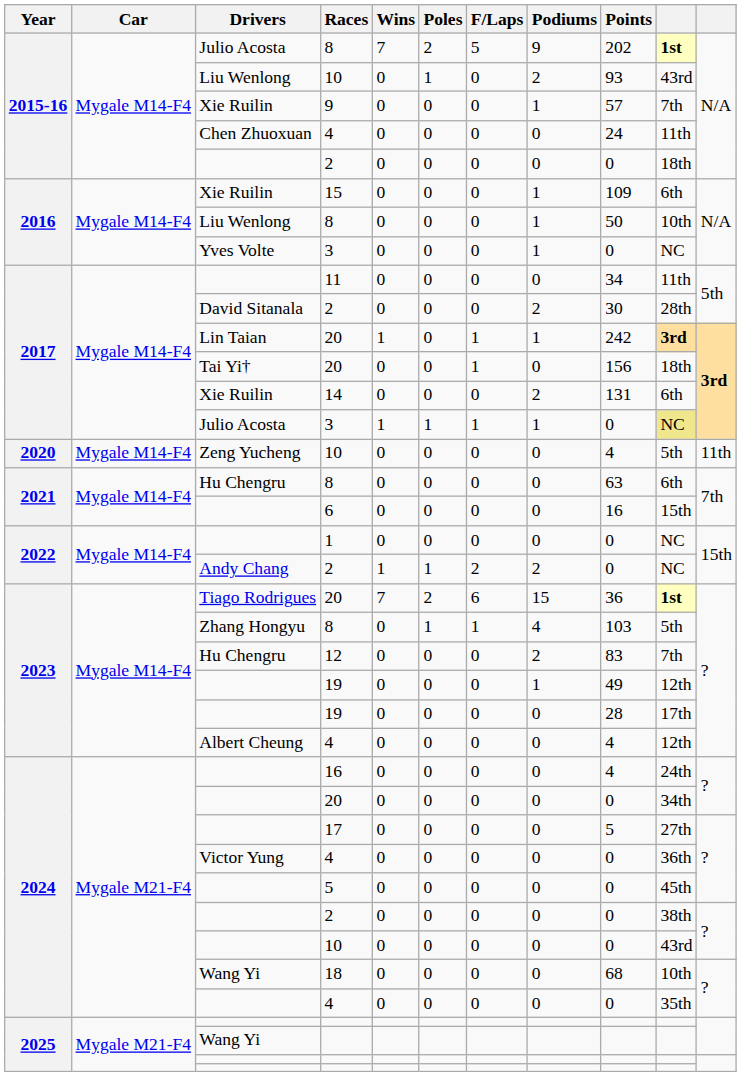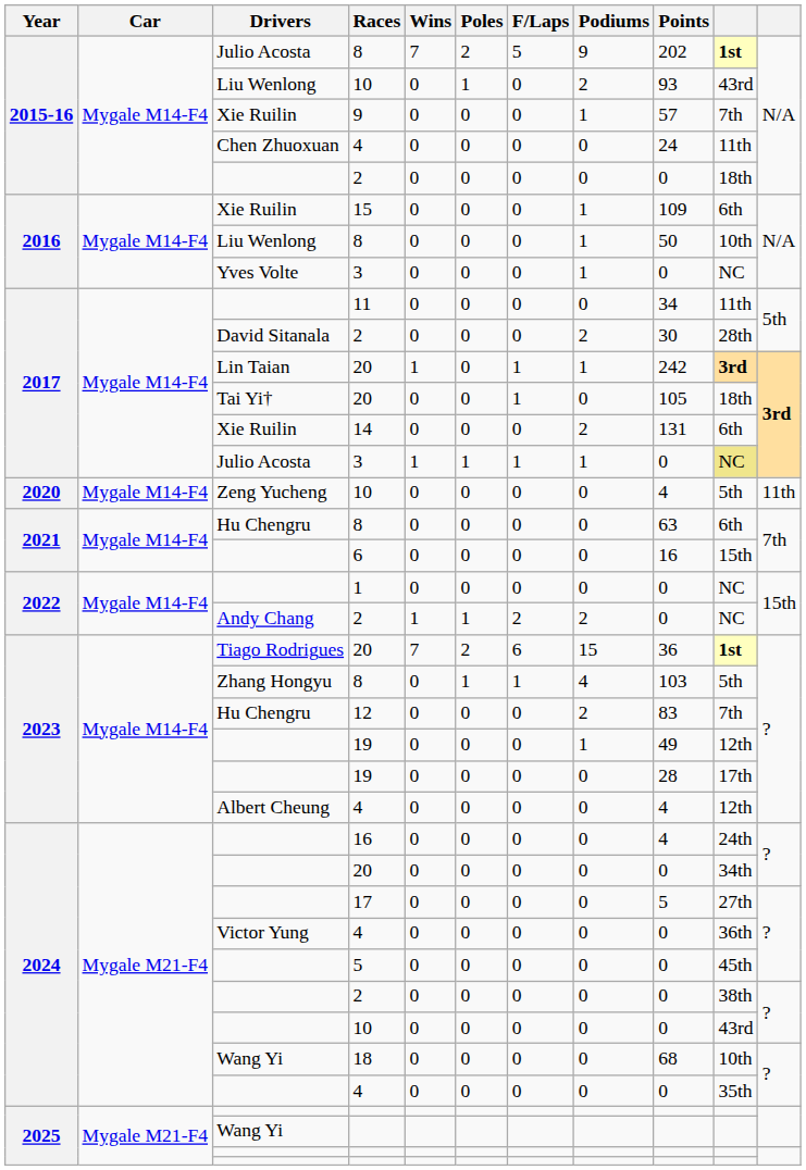Tai Yi† / 20 | Points: 156 -> 105
